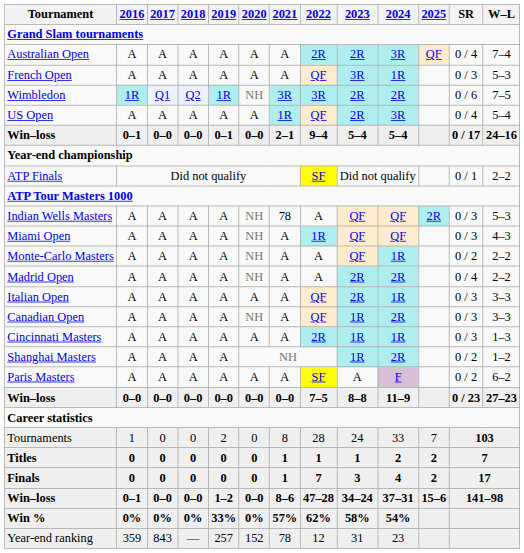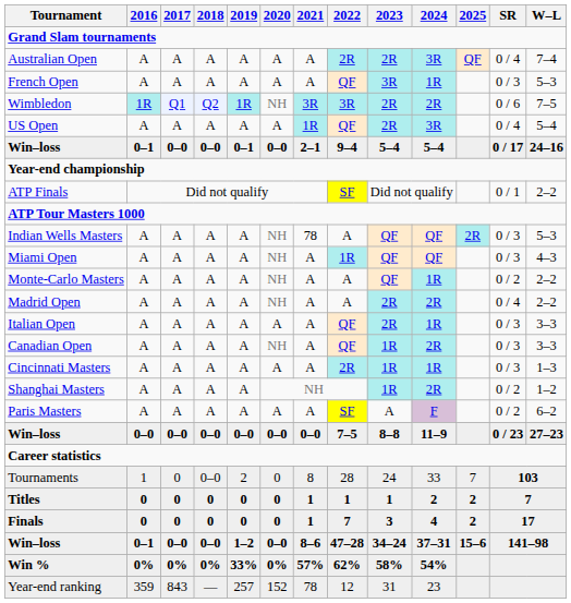Tournaments | 2018: 0 -> 0–0
